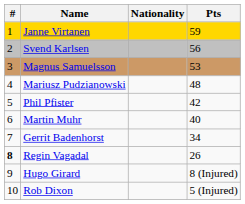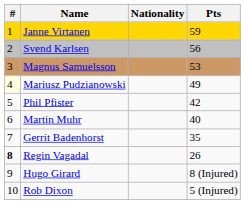Mariusz Pudzianowski | #: no background -> lightyellow background
Mariusz Pudzianowski | Pts: 48 -> 49
Gerrit Badenhorst | Pts: 34 -> 35
